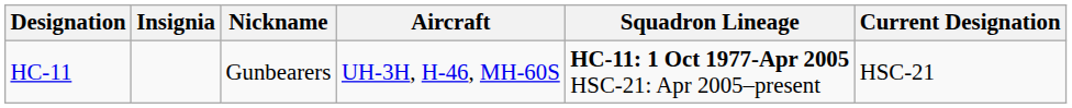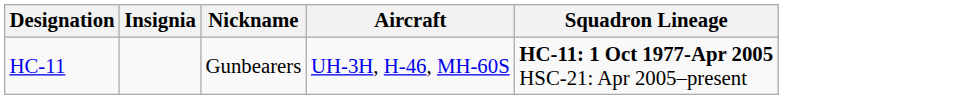- column: Current Designation | HSC-21
